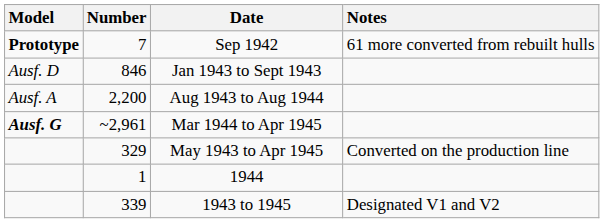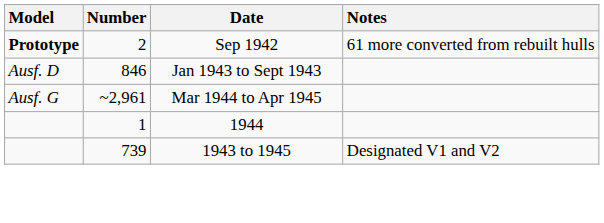Sep 1942 | Number: 7 -> 2
- row: Ausf. A | 2,200 | Aug 1943 to Aug 1944
Mar 1944 to Apr 1945 | Model: bold -> normal
- row: 329 | May 1943 to Apr 1945 | Converted on the production line
1943 to 1945 | Number: 339 -> 739
